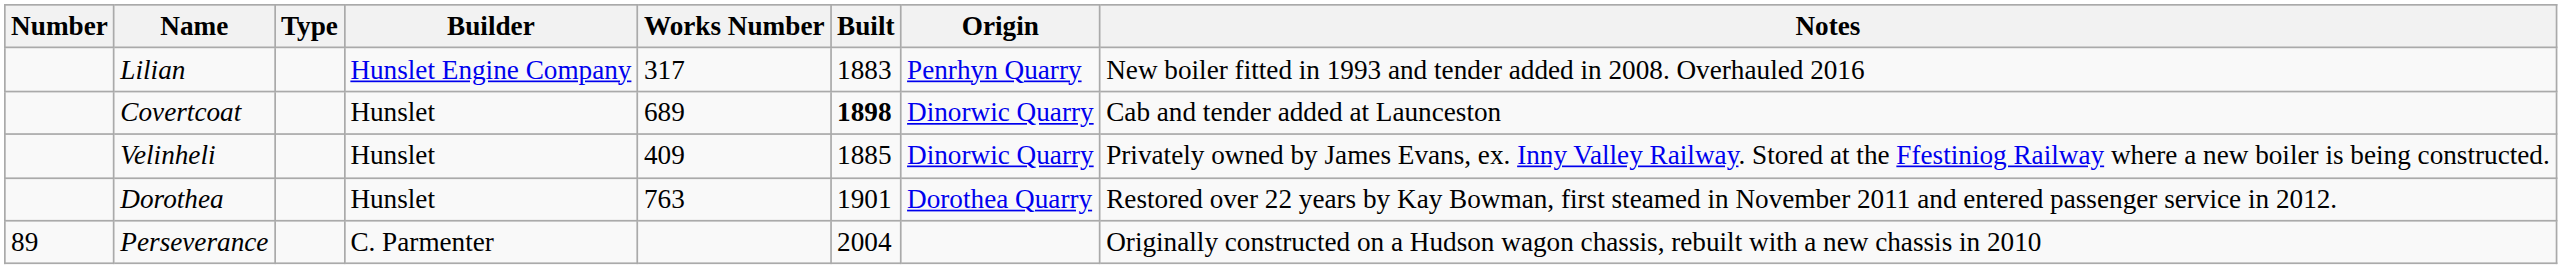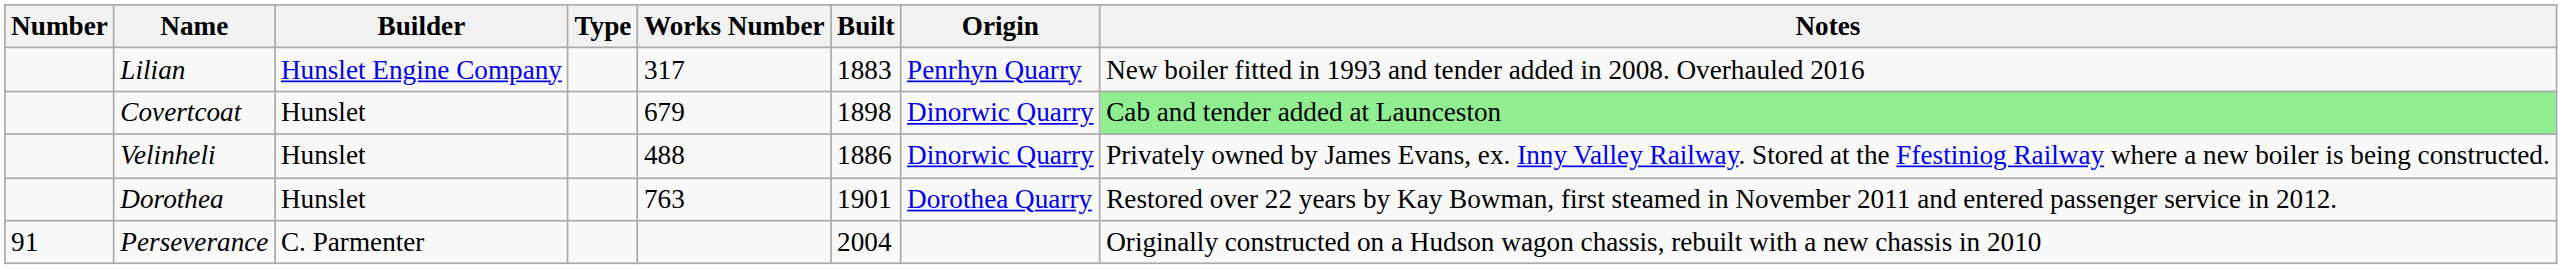columns swapped: Builder <-> Type
Covertcoat | Works Number: 689 -> 679
Covertcoat | Built: bold -> normal
Covertcoat | Notes: no background -> lightgreen background
Velinheli | Works Number: 409 -> 488
Velinheli | Built: 1885 -> 1886
Perseverance | Number: 89 -> 91
